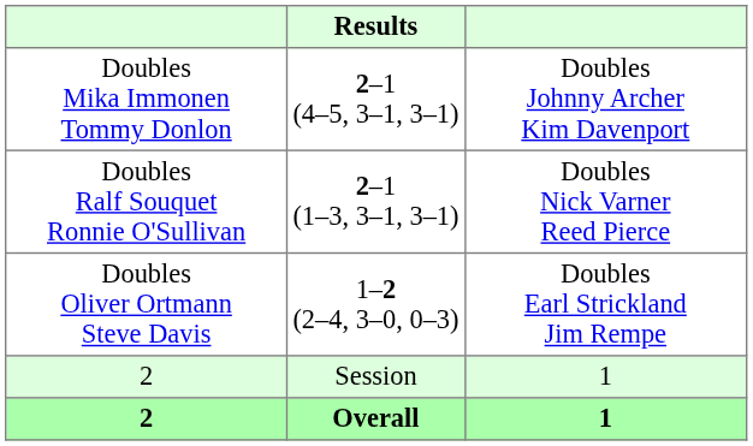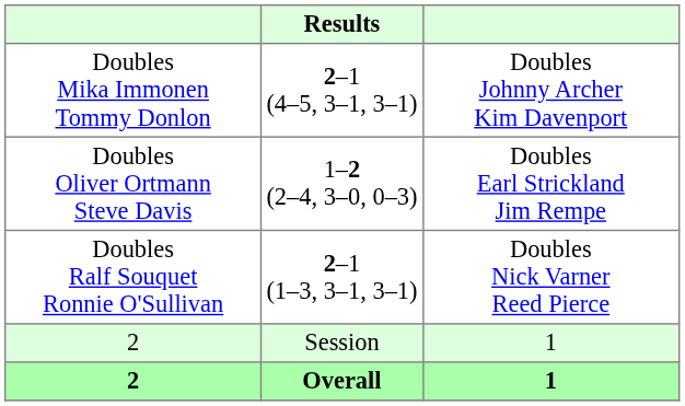rows swapped: Doubles Ralf Souquet Ronnie O'Sullivan <-> Doubles Oliver Ortmann Steve Davis
